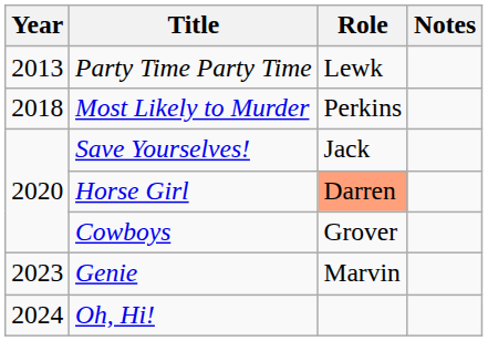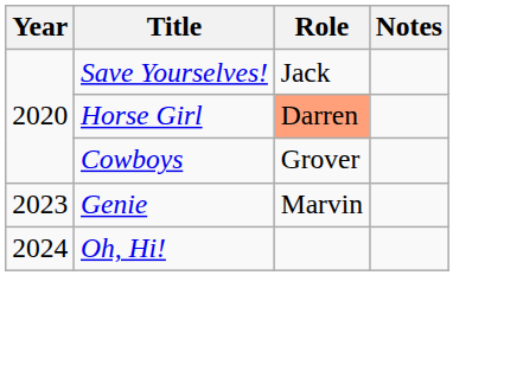- row: 2013 | Party Time Party Time | Lewk
- row: 2018 | Most Likely to Murder | Perkins
